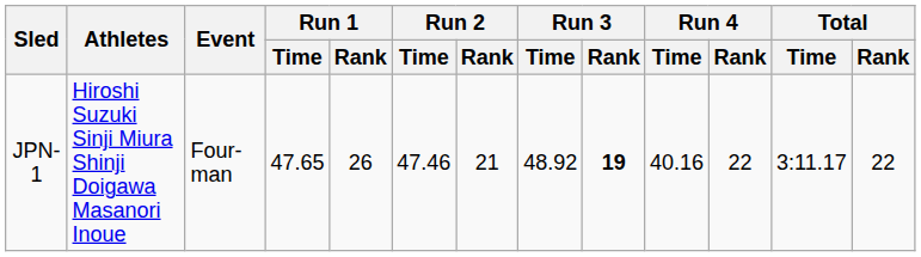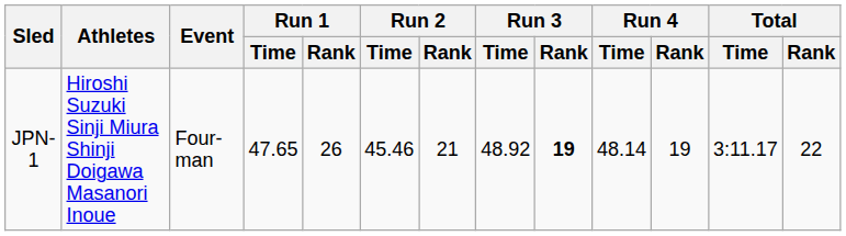JPN-1 | Run 2 / Time: 47.46 -> 45.46
JPN-1 | Run 4 / Time: 40.16 -> 48.14
JPN-1 | Run 4 / Rank: 22 -> 19
